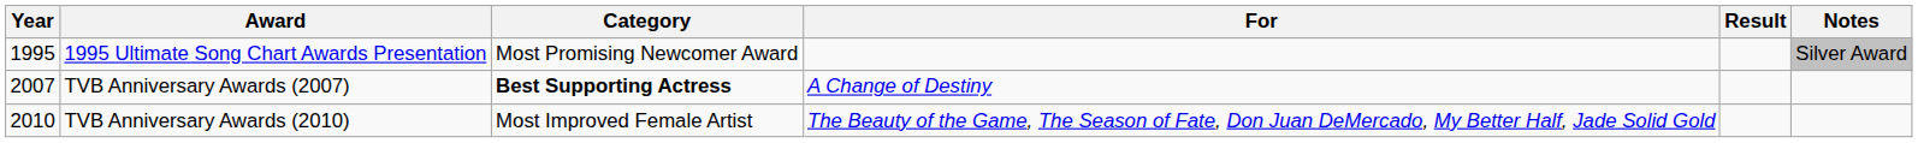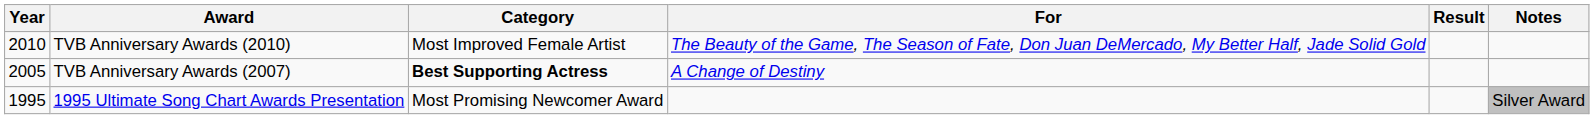rows swapped: 1995 Ultimate Song Chart Awards Presentation <-> TVB Anniversary Awards (2010)
TVB Anniversary Awards (2007) | Year: 2007 -> 2005
